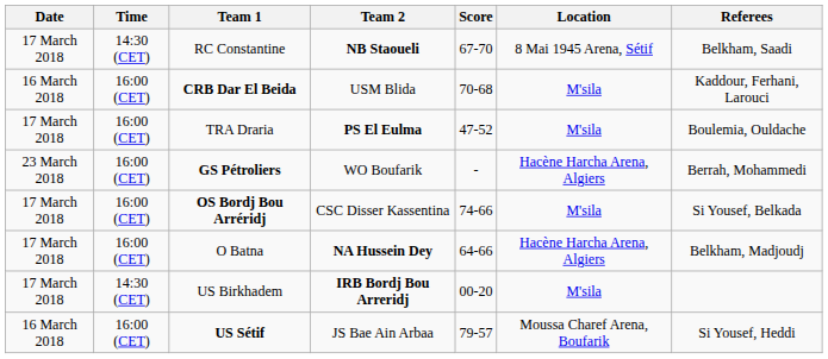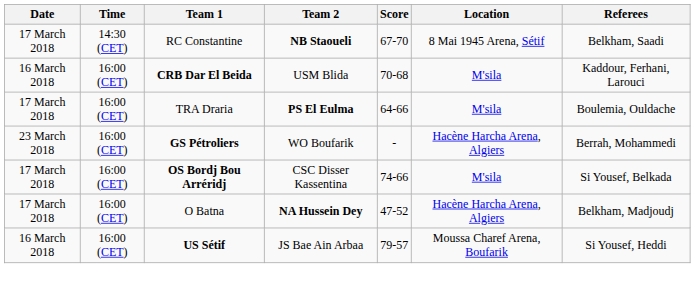TRA Draria | Score: 47-52 -> 64-66
O Batna | Score: 64-66 -> 47-52
- row: 17 March 2018 | 14:30 (CET) | US Birkhadem | IRB Bordj Bou Arreridj | 00-20 | M'sila
